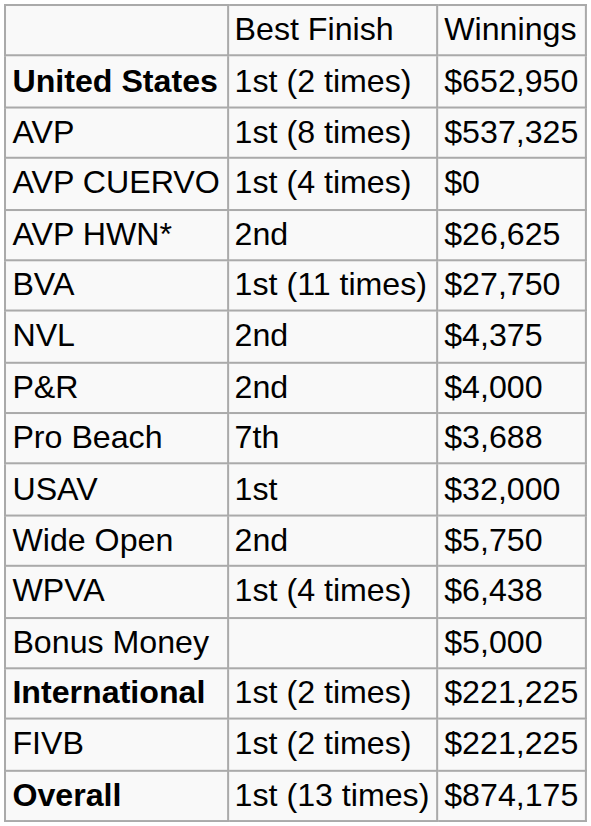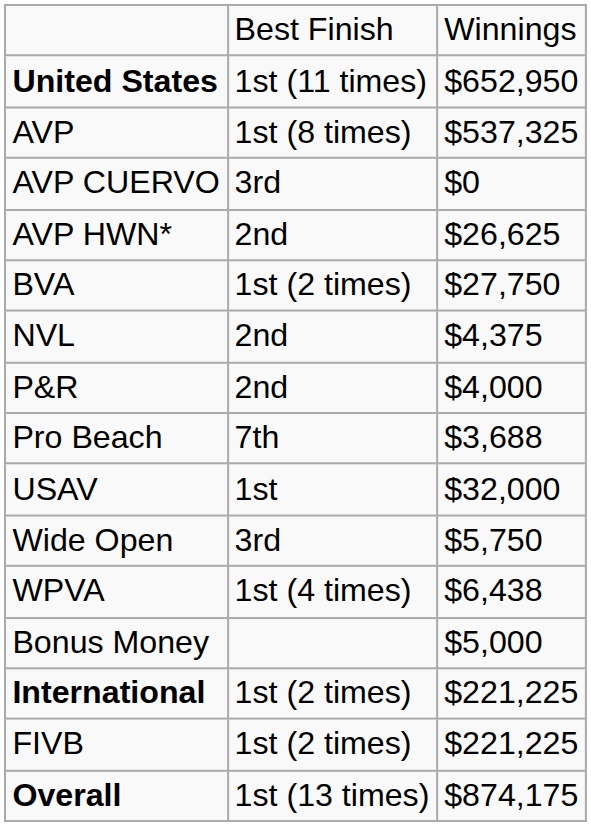United States | column 2: 1st (2 times) -> 1st (11 times)
AVP CUERVO | column 2: 1st (4 times) -> 3rd
BVA | column 2: 1st (11 times) -> 1st (2 times)
Wide Open | column 2: 2nd -> 3rd
